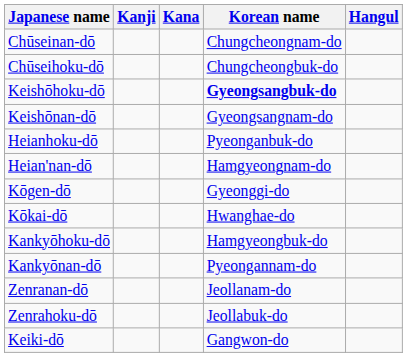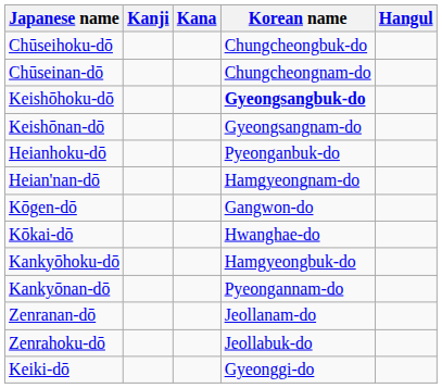rows swapped: Chūseihoku-dō <-> Chūseinan-dō
Kōgen-dō | Korean name: Gyeonggi-do -> Gangwon-do
Keiki-dō | Korean name: Gangwon-do -> Gyeonggi-do
